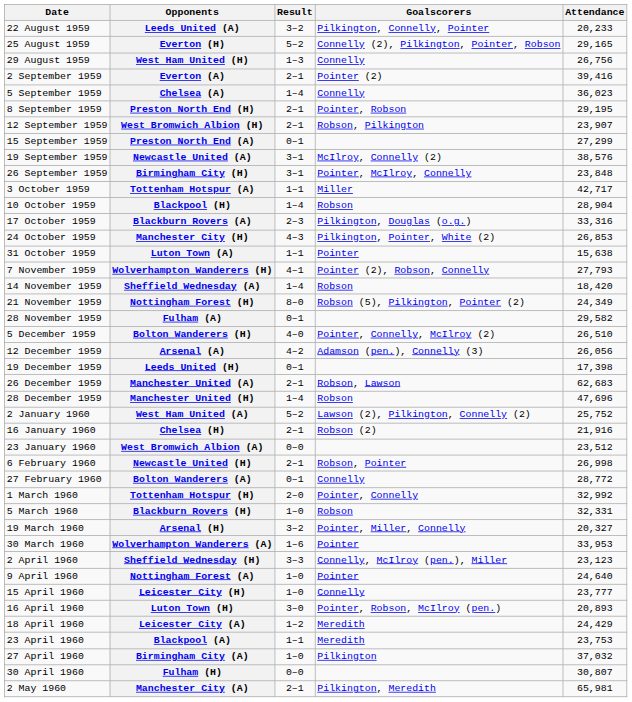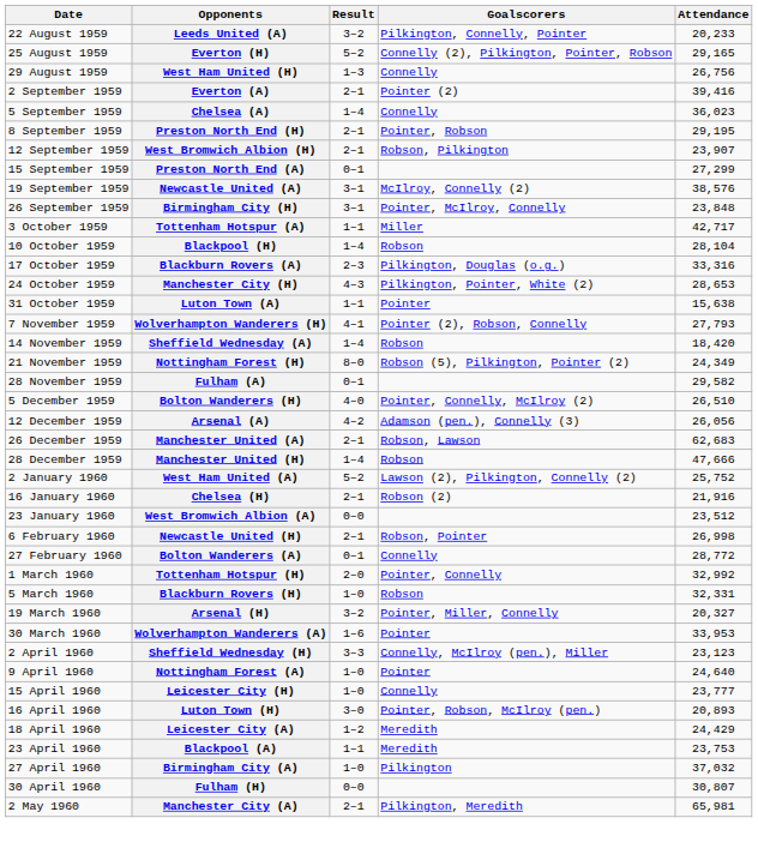Blackpool (H) | Attendance: 28,904 -> 28,104
Manchester City (H) | Attendance: 26,853 -> 28,653
- row: 19 December 1959 | Leeds United (H) | 0–1 | 17,398
Manchester United (H) | Attendance: 47,696 -> 47,666
